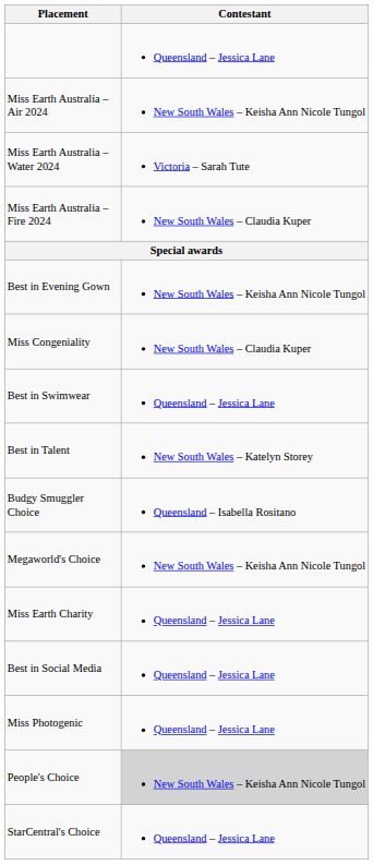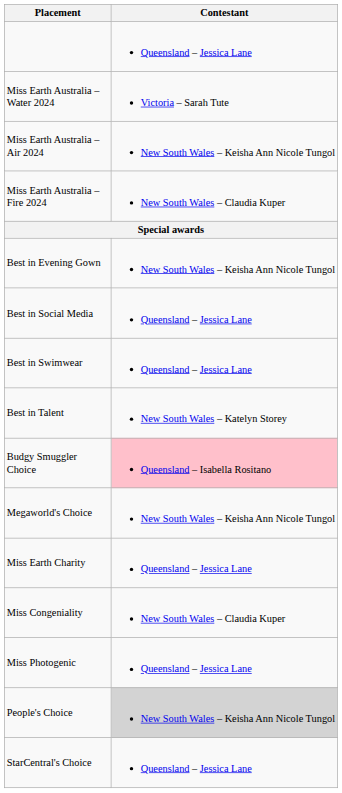rows swapped: Miss Earth Australia – Air 2024 <-> Miss Earth Australia – Water 2024
rows swapped: Best in Social Media <-> Miss Congeniality
Budgy Smuggler Choice | Contestant: no background -> pink background
